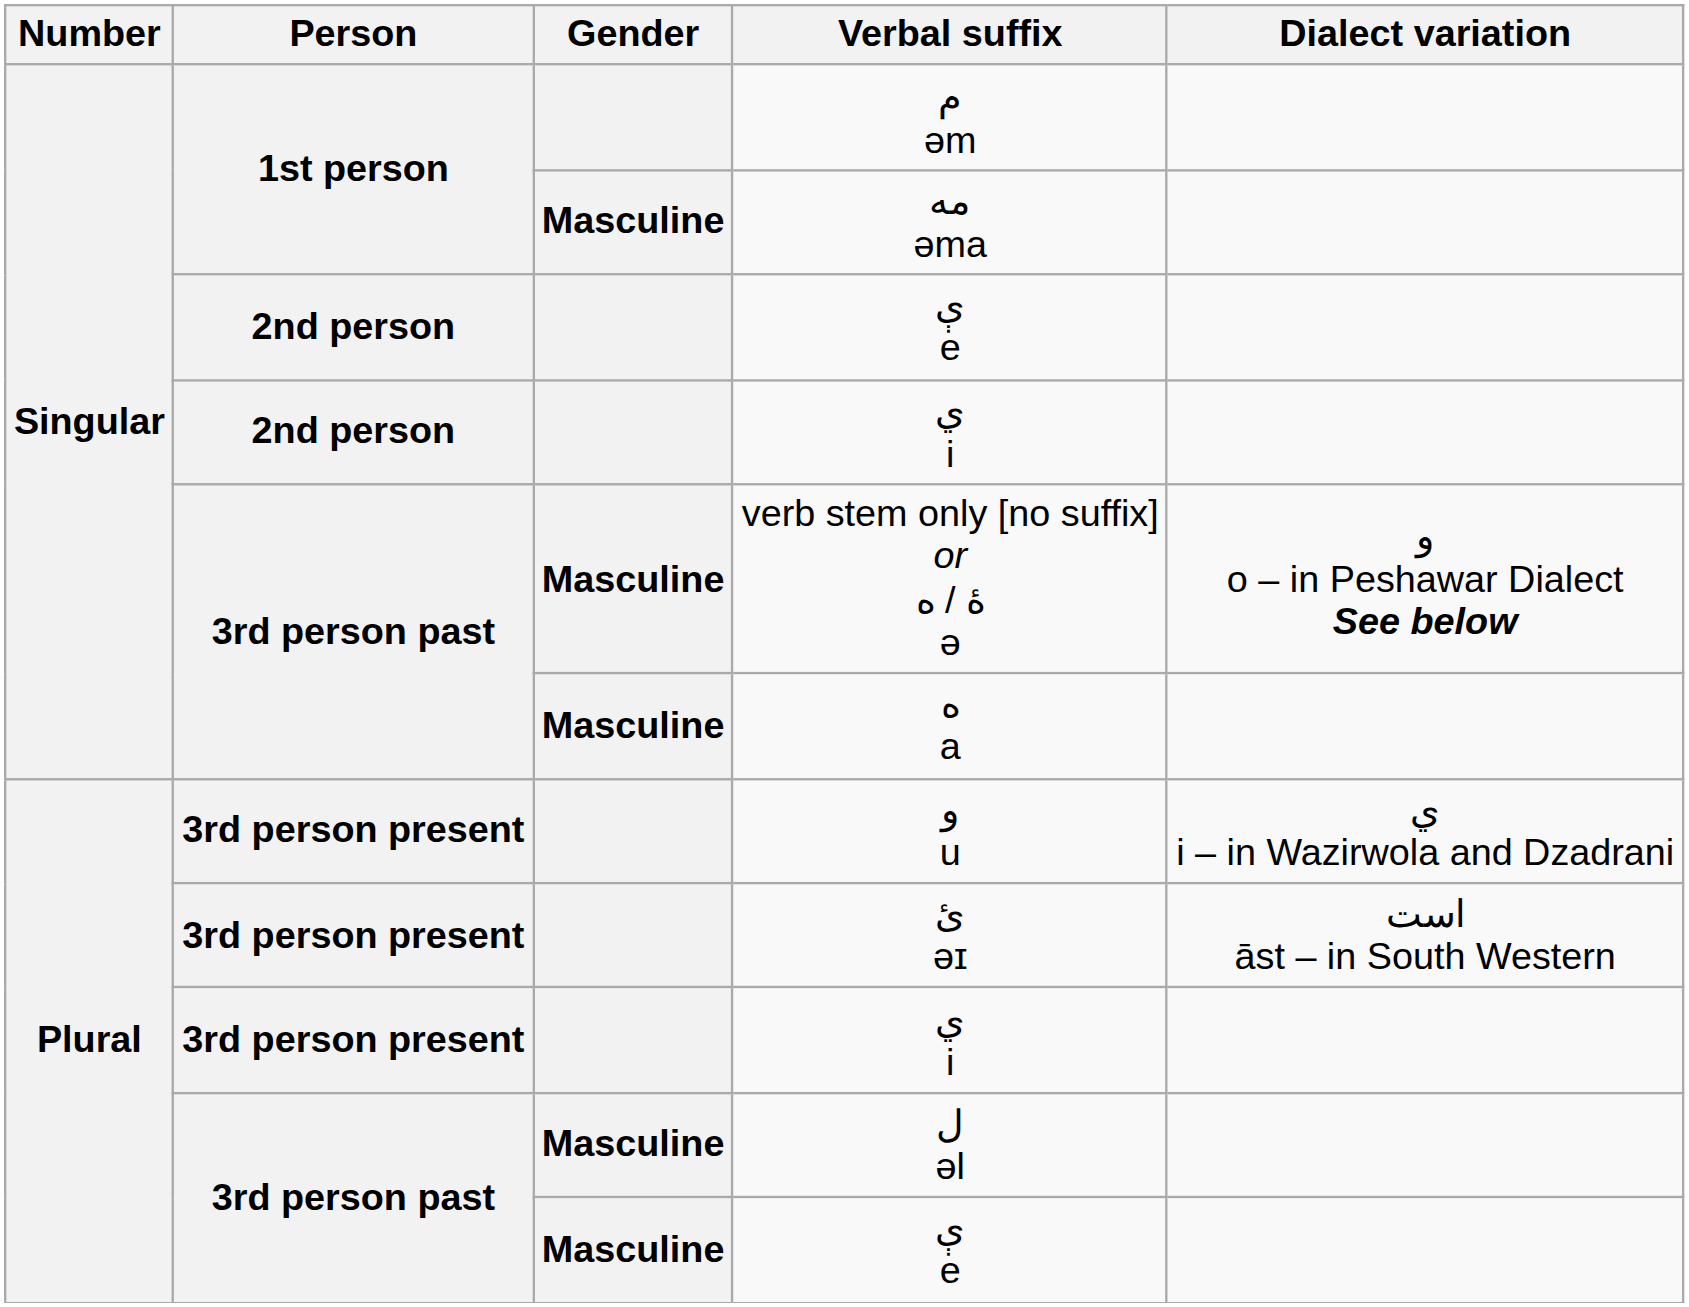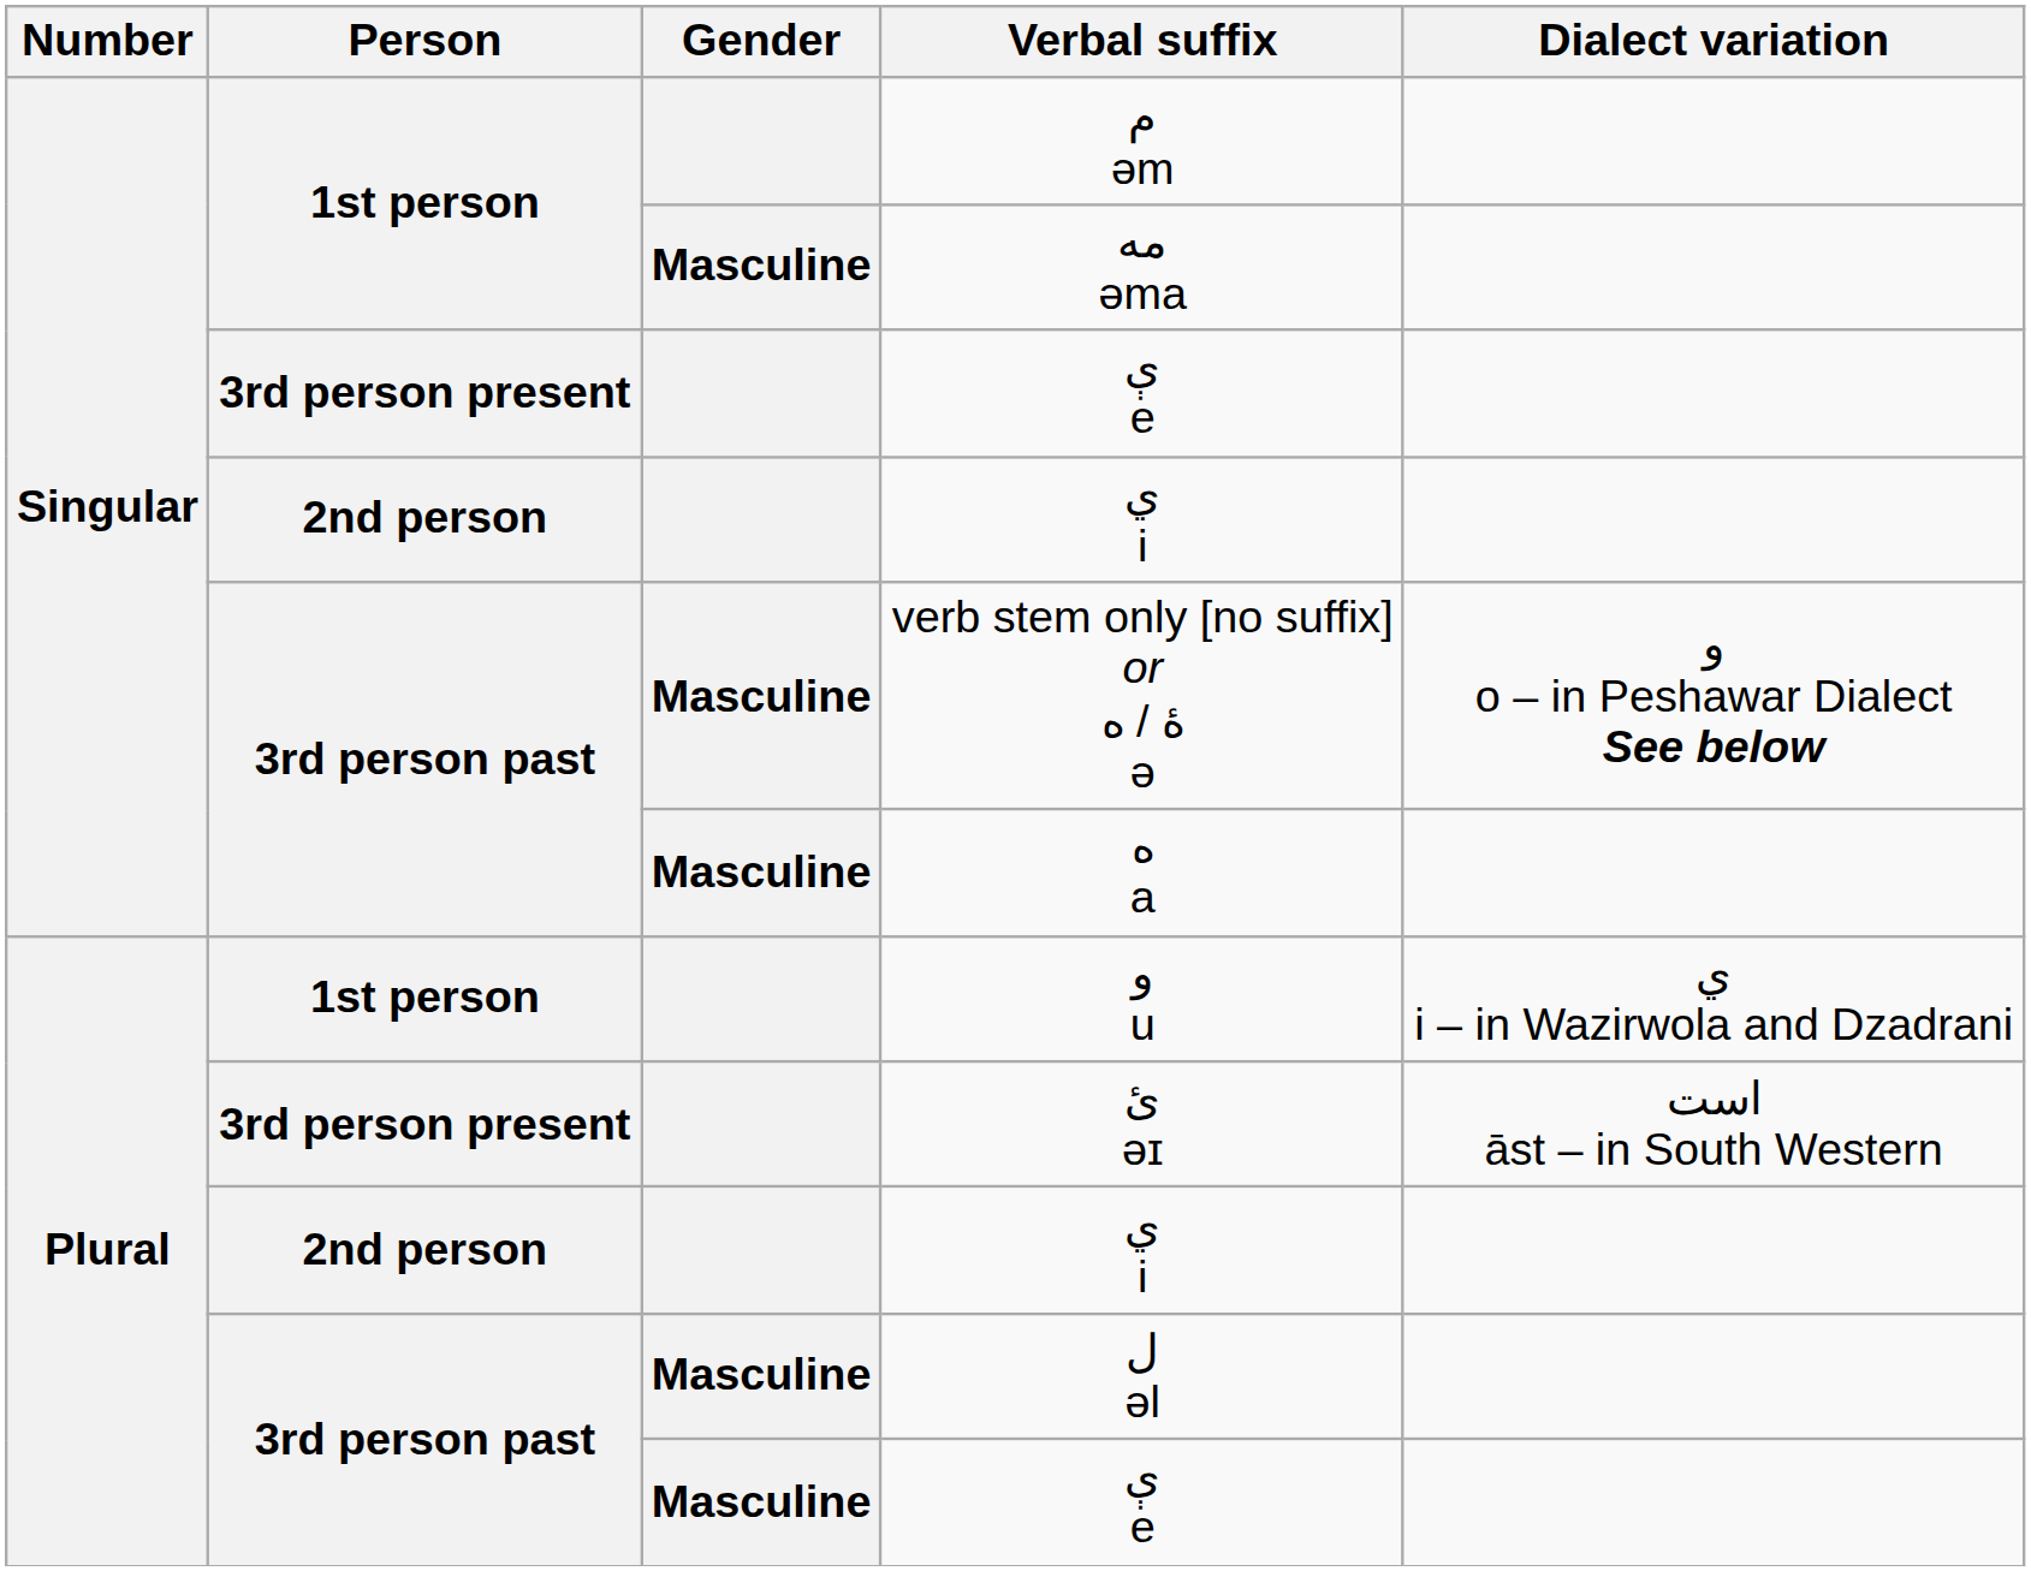Singular / ې e | Person: 2nd person -> 3rd person present
و u | Person: 3rd person present -> 1st person
Plural / ي i | Person: 3rd person present -> 2nd person
